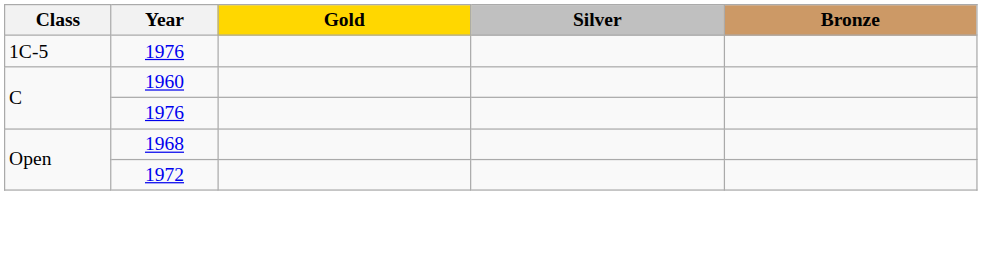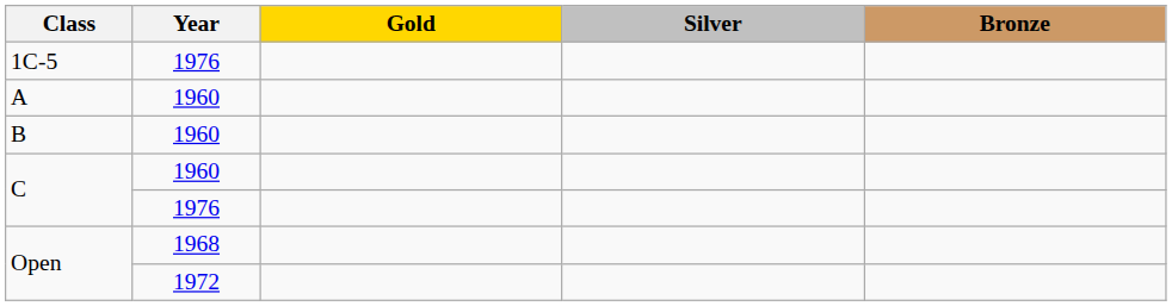+ row: A | 1960
+ row: B | 1960
